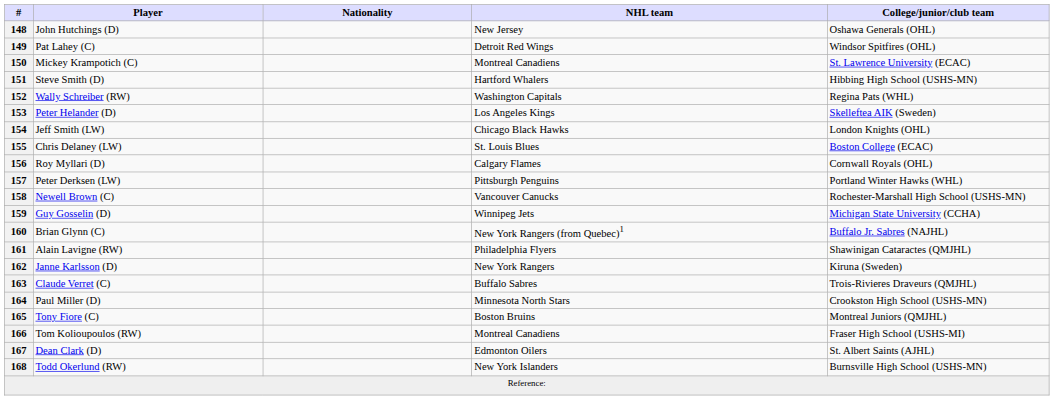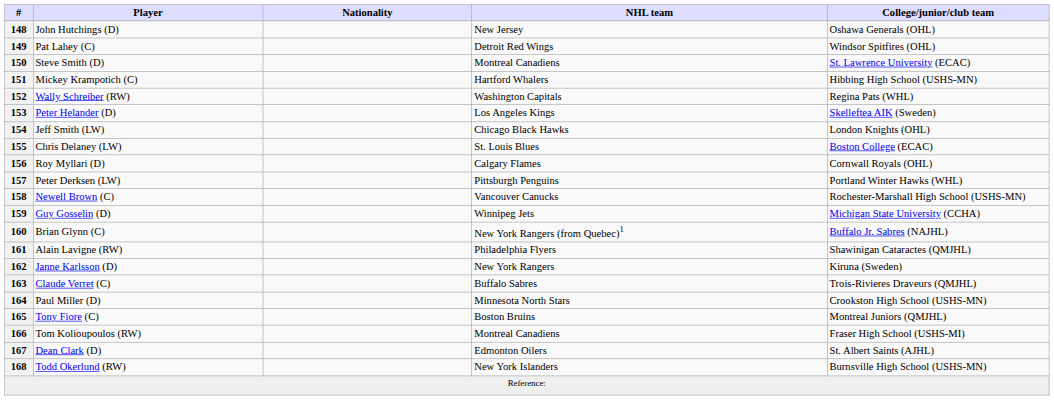150 | Player: Mickey Krampotich (C) -> Steve Smith (D)
151 | Player: Steve Smith (D) -> Mickey Krampotich (C)
